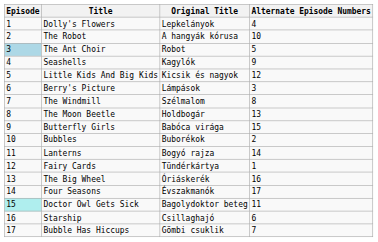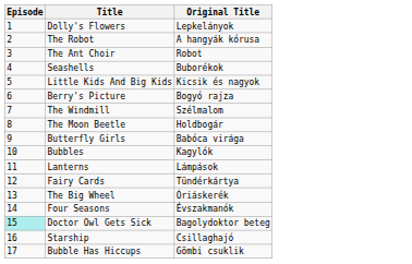- column: Alternate Episode Numbers | 4 | 10 | 5 | 9 | 12 | 3 | 8 | 13 | 15 | 2 | 14 | 1 | 16 | 17 | 11 | 6 | 7
The Ant Choir | Episode: lightblue background -> no background
Seashells | Original Title: Kagylók -> Buborékok
Berry's Picture | Original Title: Lámpások -> Bogyó rajza
Bubbles | Original Title: Buborékok -> Kagylók
Lanterns | Original Title: Bogyó rajza -> Lámpások
